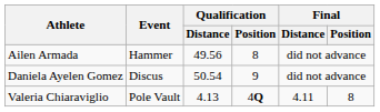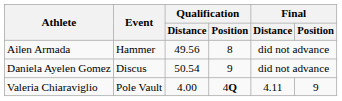Valeria Chiaraviglio | Qualification / Distance: 4.13 -> 4.00
Valeria Chiaraviglio | Final / Position: 8 -> 9
